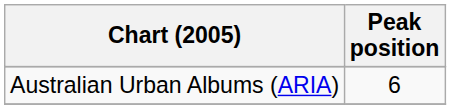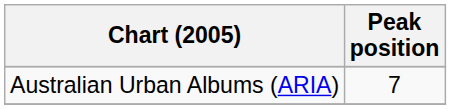Australian Urban Albums (ARIA) | Peak position: 6 -> 7
